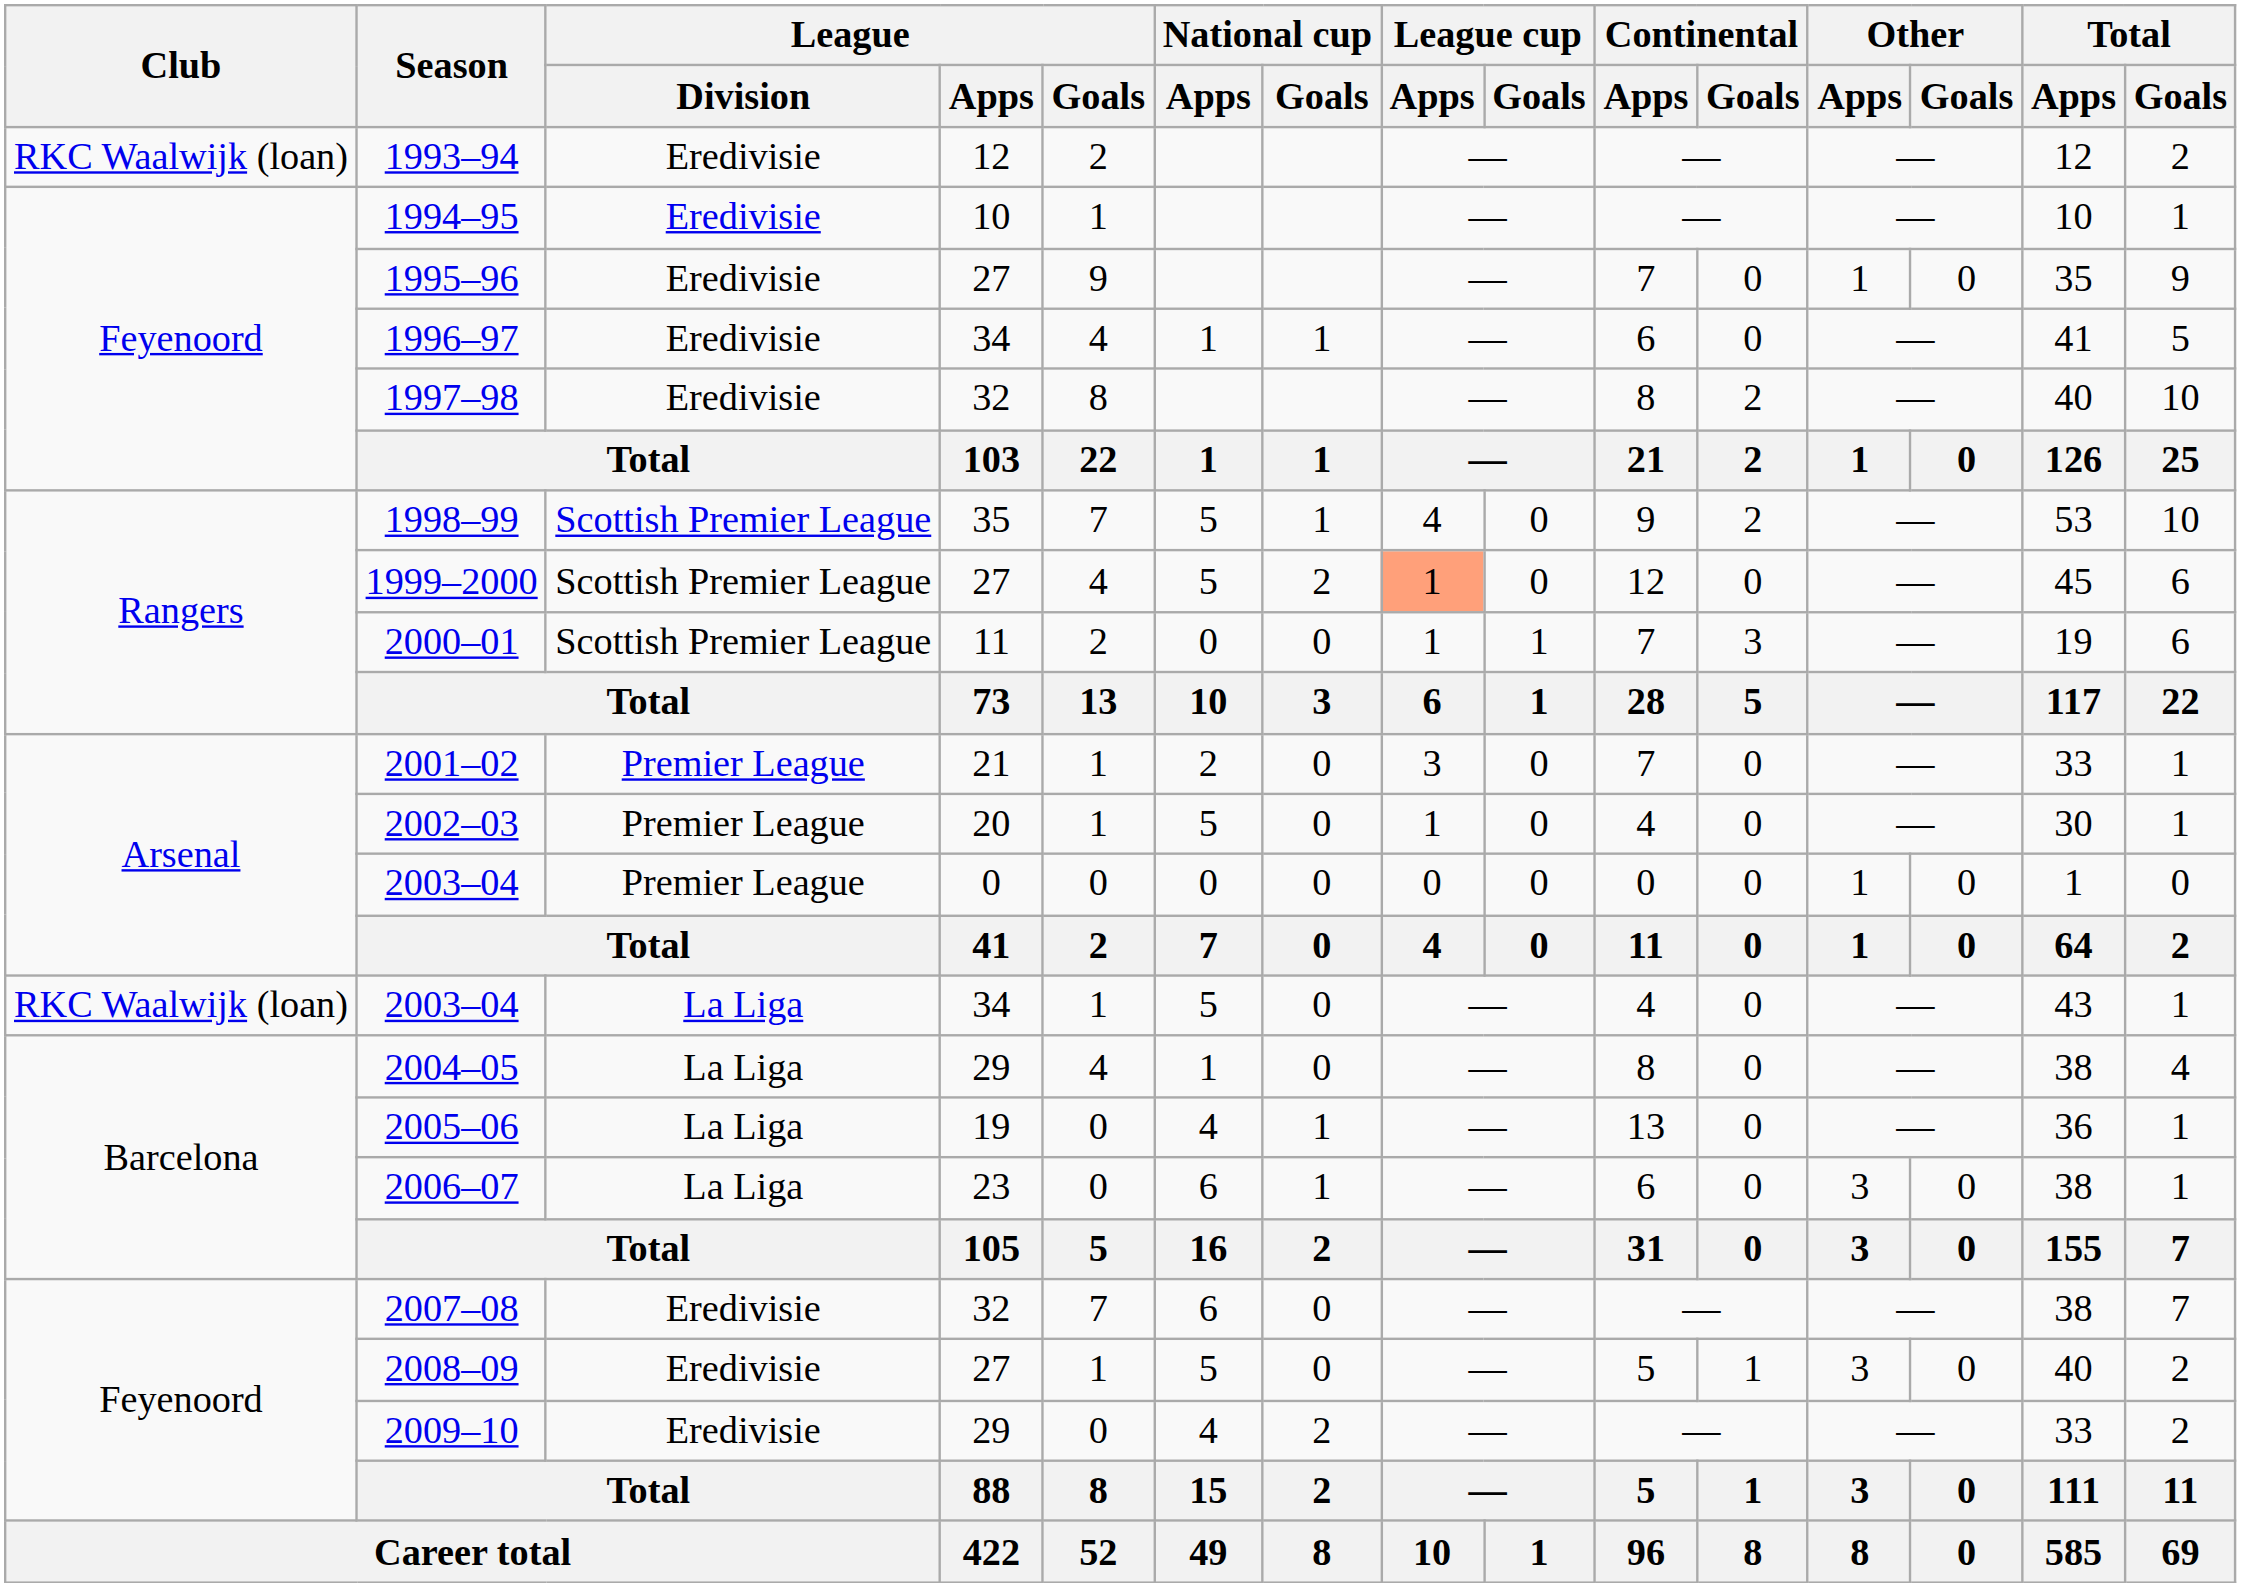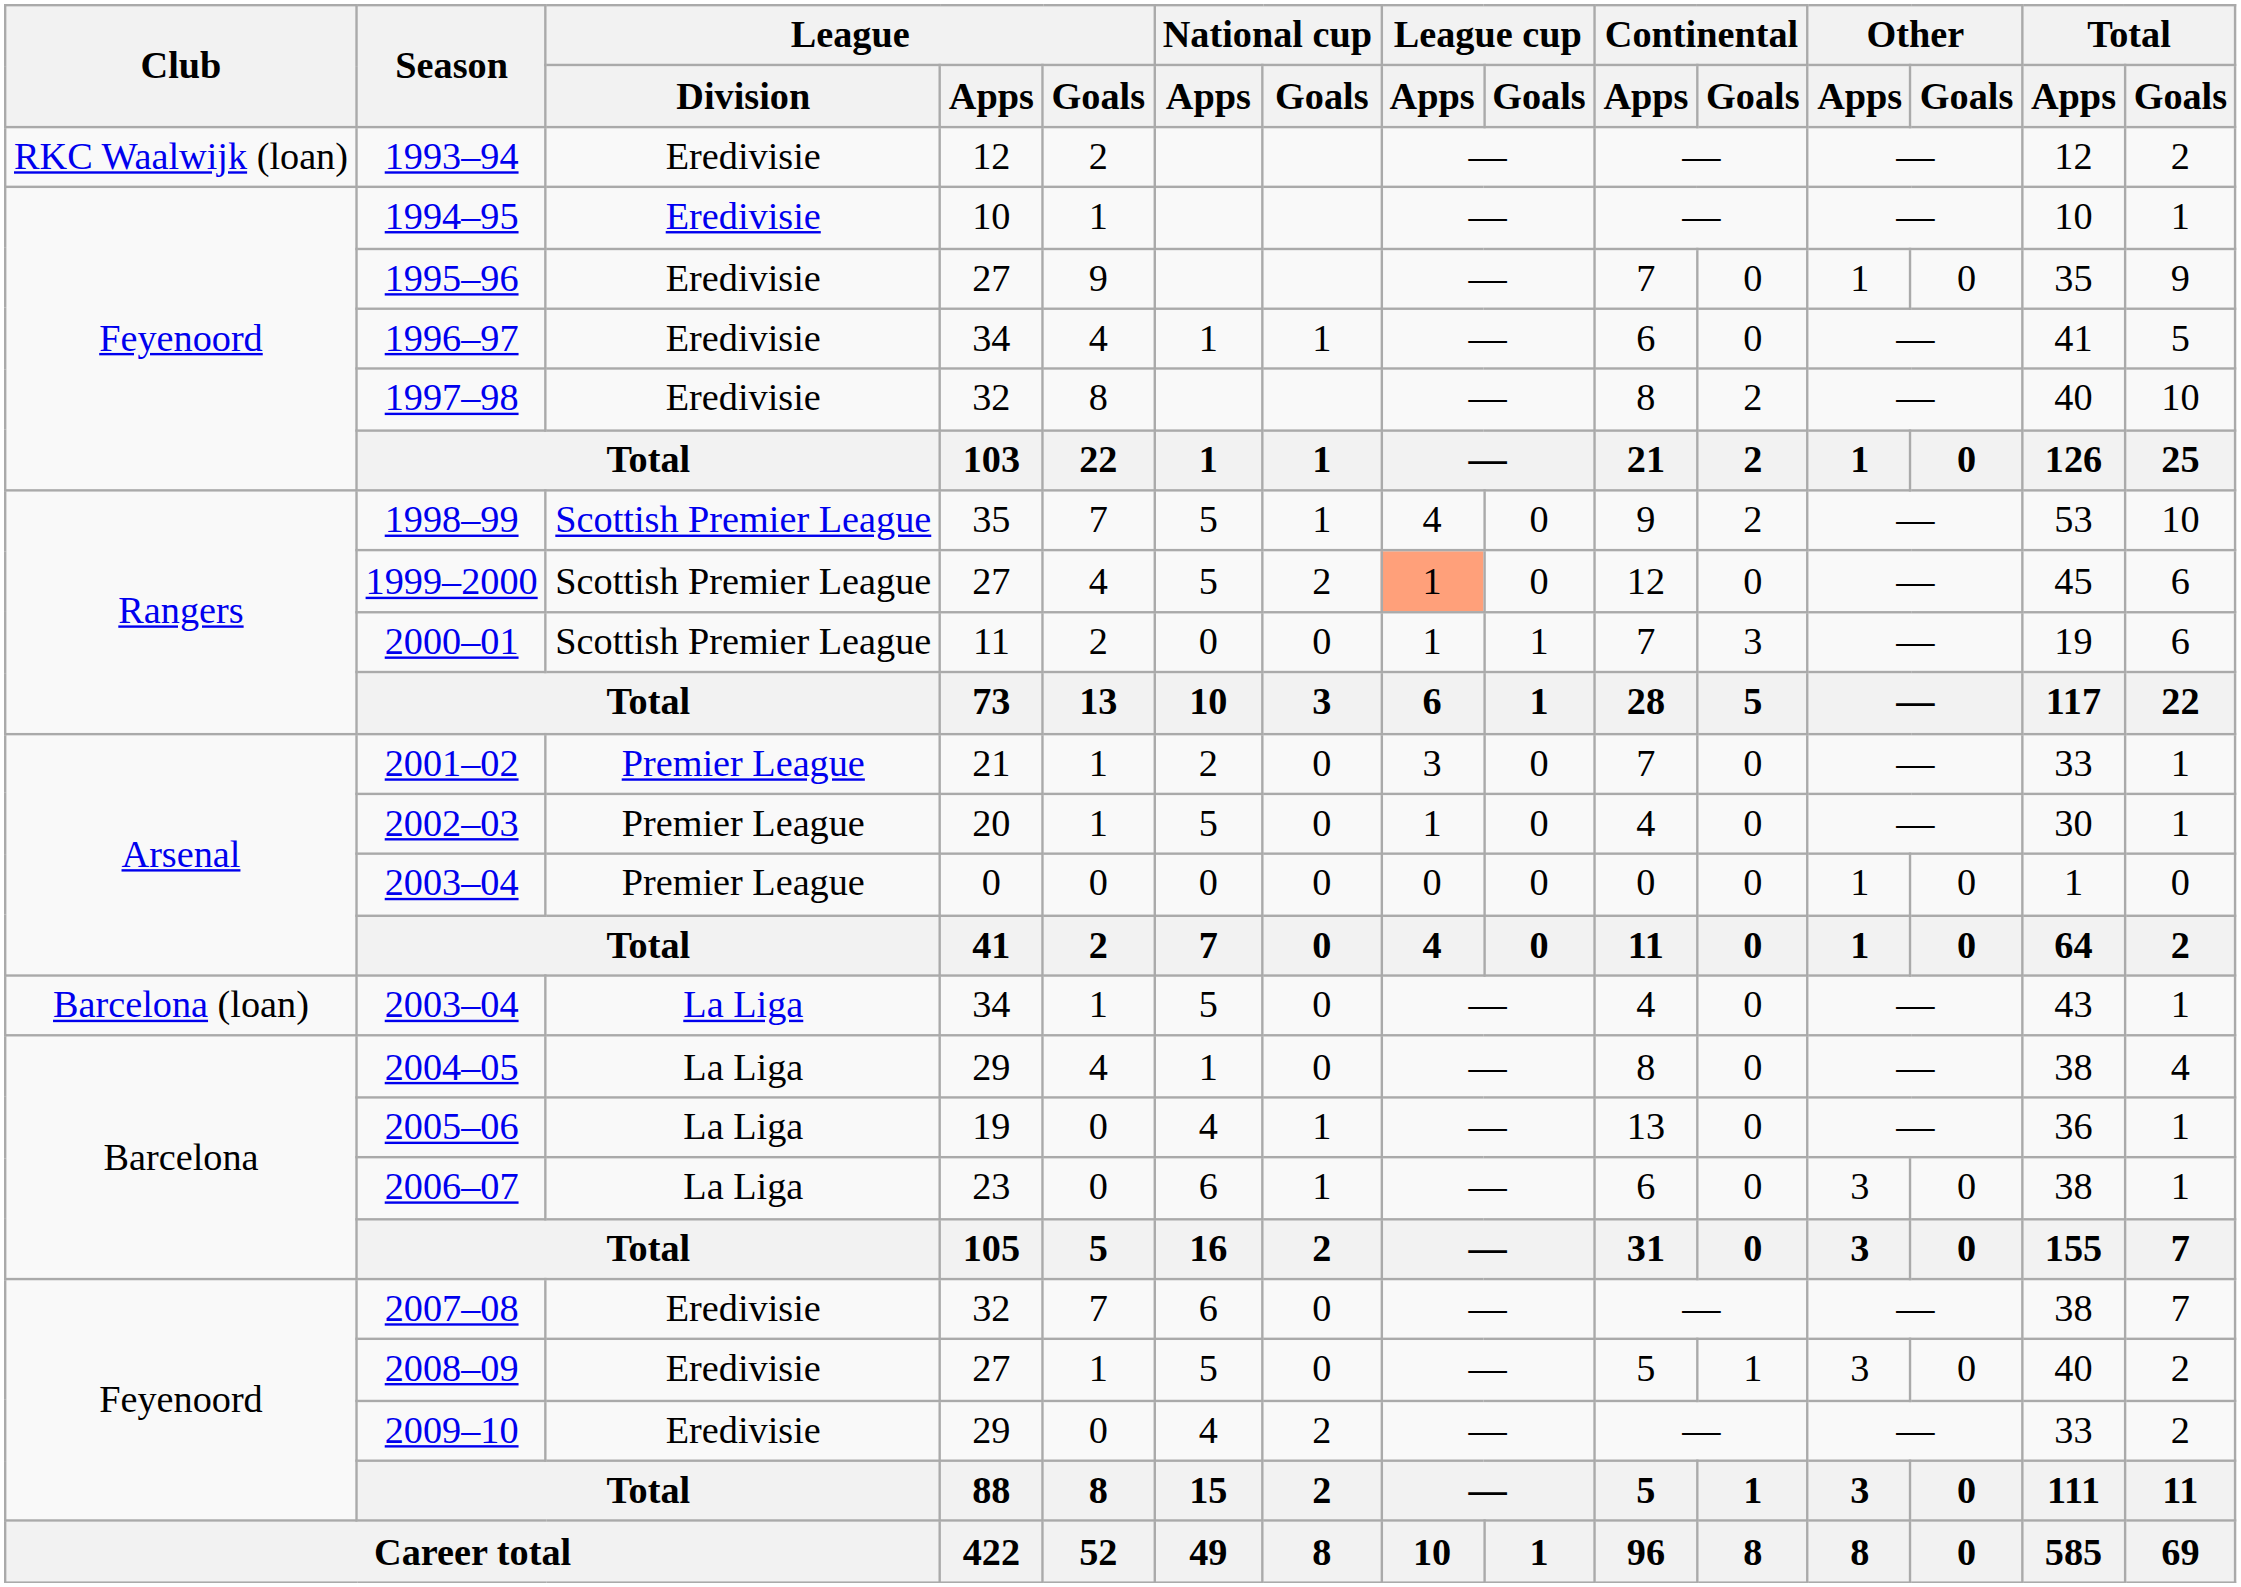2003–04 / 34 | Club: RKC Waalwijk (loan) -> Barcelona (loan)
